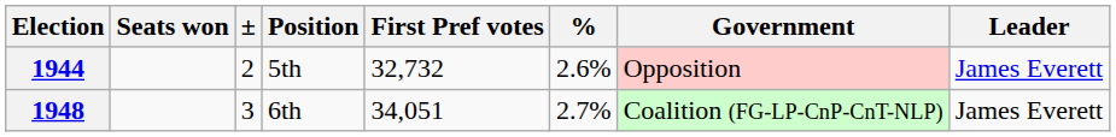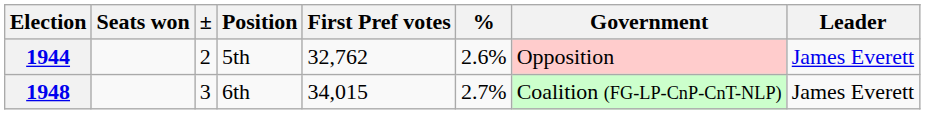1944 | First Pref votes: 32,732 -> 32,762
1948 | First Pref votes: 34,051 -> 34,015
